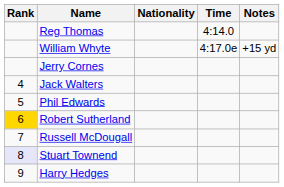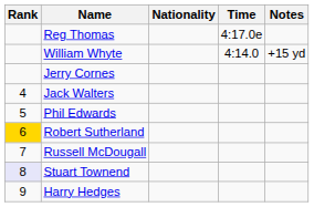Reg Thomas | Time: 4:14.0 -> 4:17.0e
William Whyte | Time: 4:17.0e -> 4:14.0
